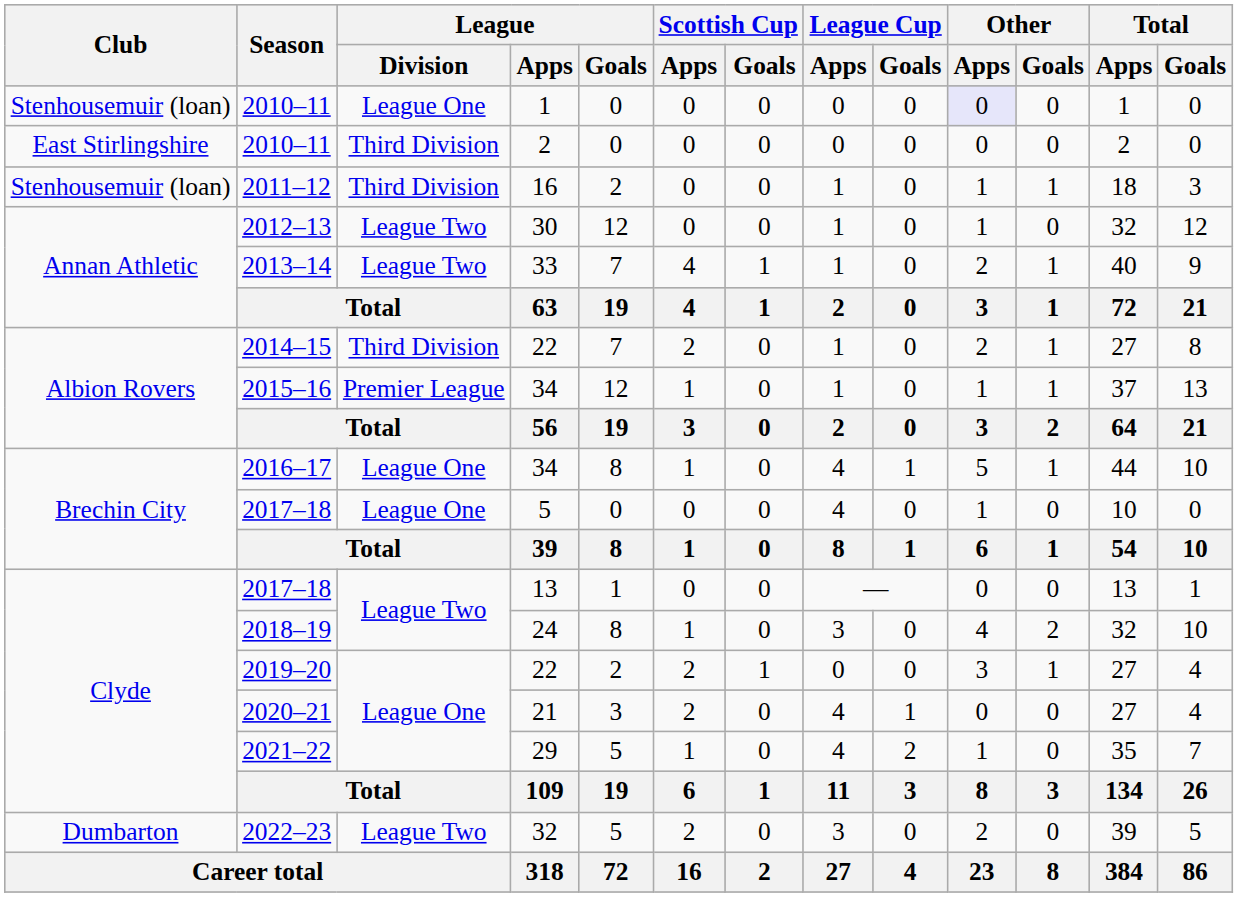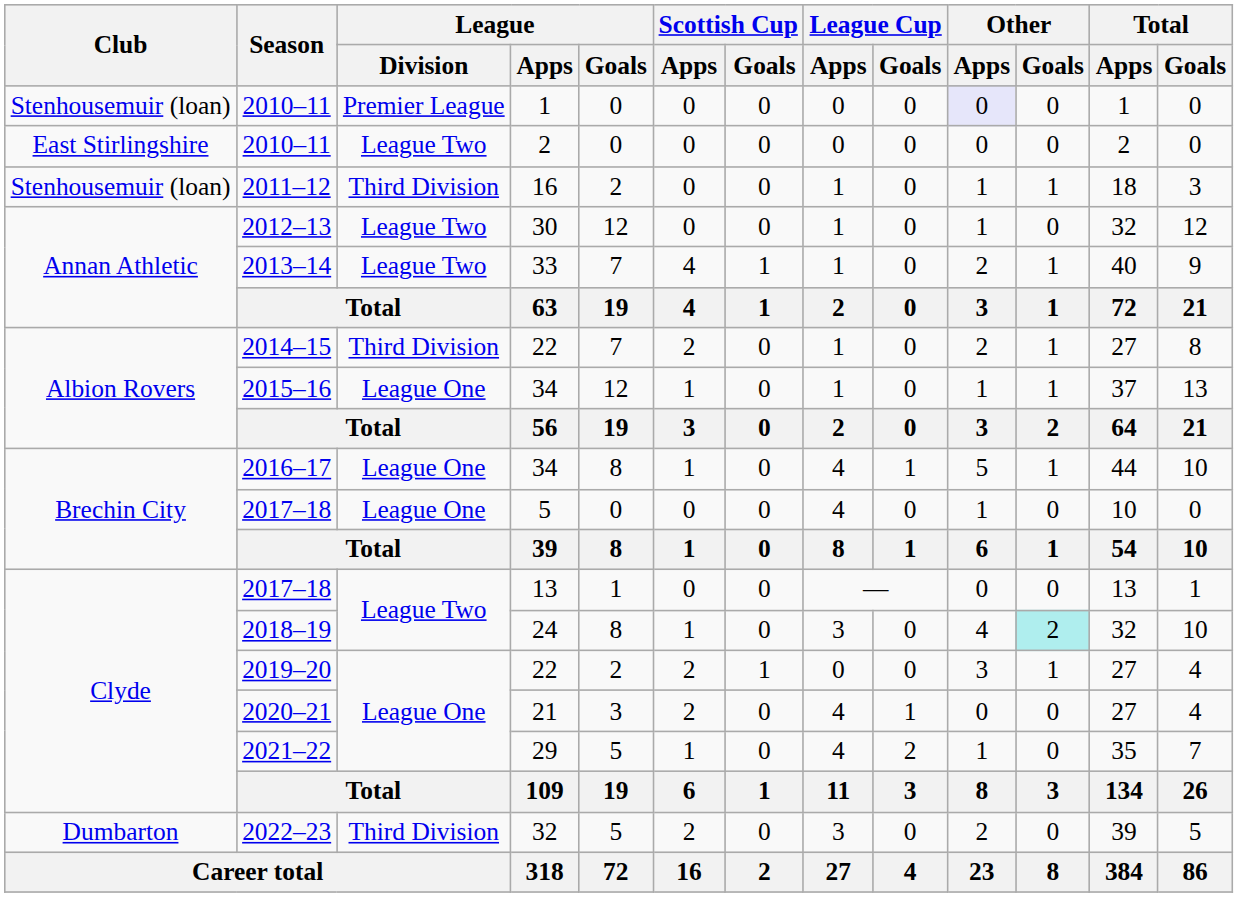2010–11 / 1 | League / Division: League One -> Premier League
2010–11 / 2 | League / Division: Third Division -> League Two
2015–16 | League / Division: Premier League -> League One
2018–19 | Other / Goals: no background -> paleturquoise background
2022–23 | League / Division: League Two -> Third Division
